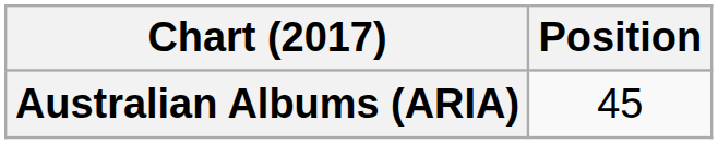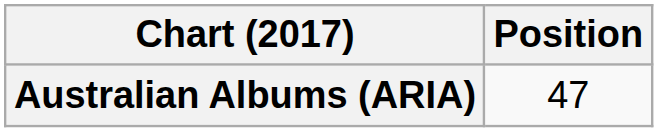Australian Albums (ARIA) | Position: 45 -> 47
